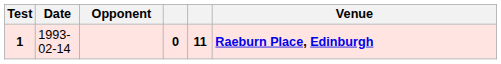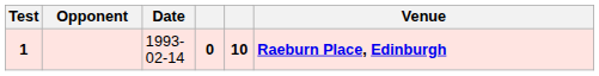columns swapped: Date <-> Opponent
1 | column 5: 11 -> 10
